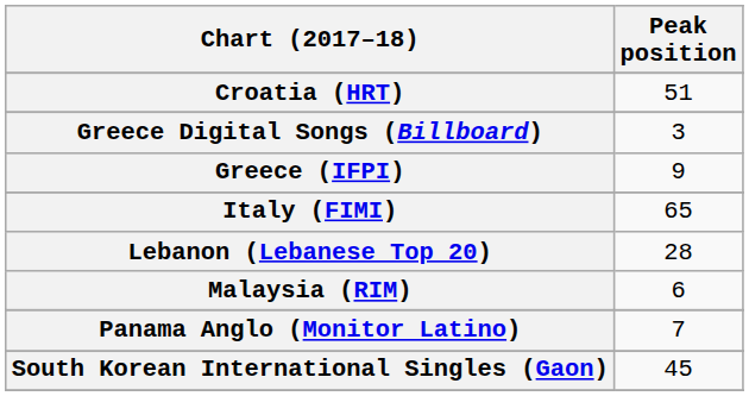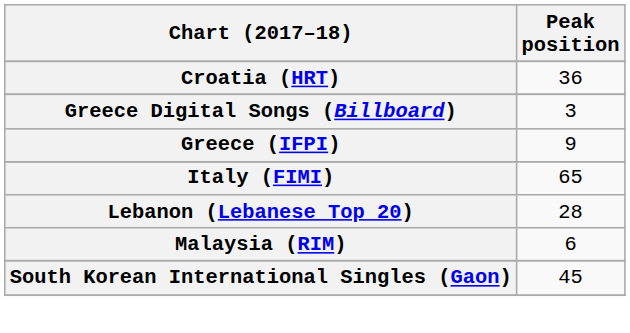Croatia (HRT) | Peak position: 51 -> 36
- row: Panama Anglo (Monitor Latino) | 7
